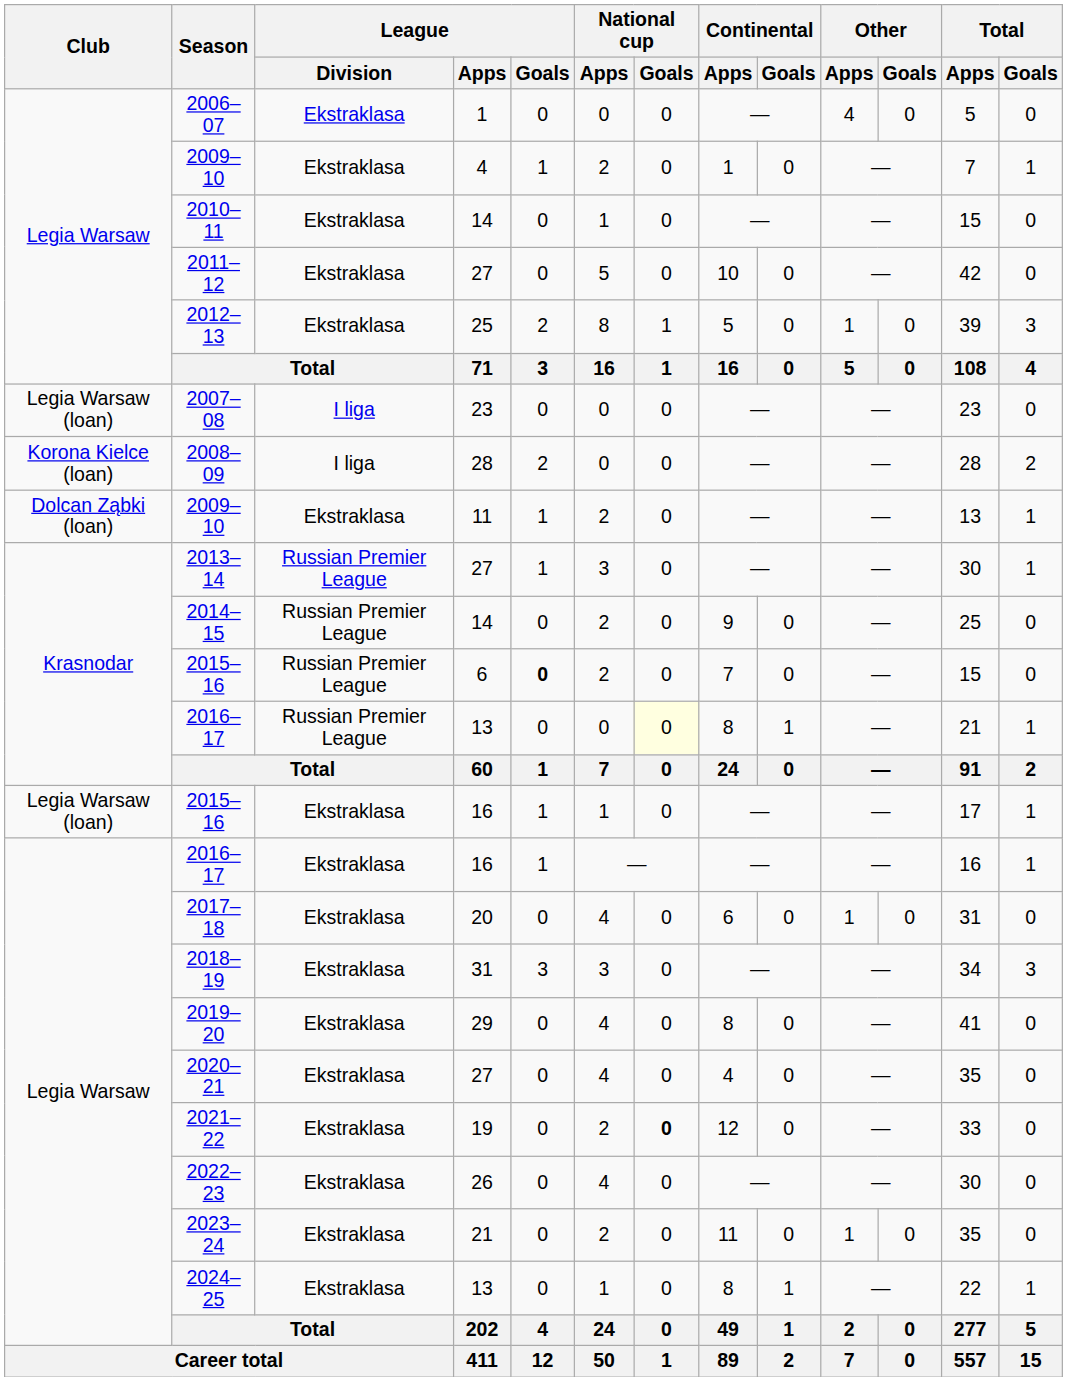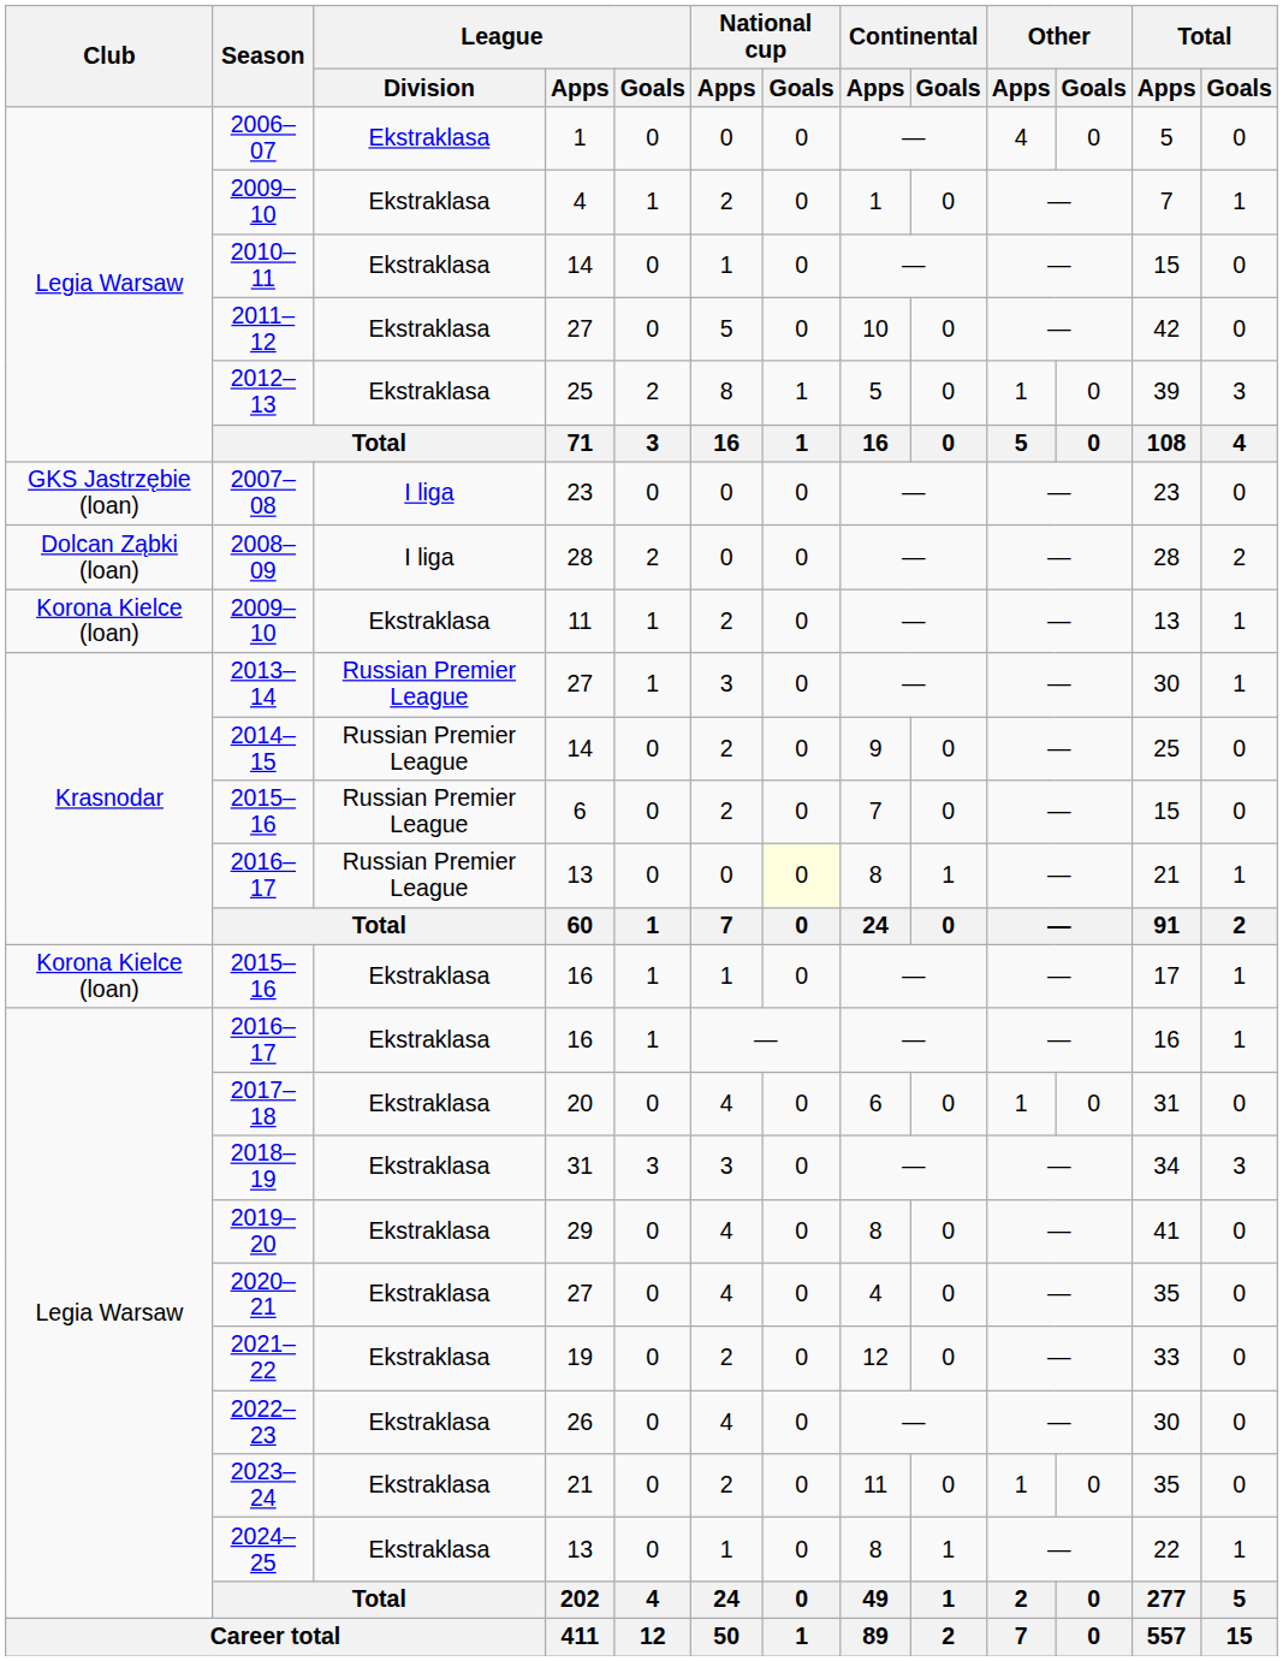2007–08 | Club: Legia Warsaw (loan) -> GKS Jastrzębie (loan)
2008–09 | Club: Korona Kielce (loan) -> Dolcan Ząbki (loan)
2009–10 / 11 | Club: Dolcan Ząbki (loan) -> Korona Kielce (loan)
2015–16 / 6 | League / Goals: bold -> normal
2015–16 / 16 | Club: Legia Warsaw (loan) -> Korona Kielce (loan)
2021–22 | National cup / Goals: bold -> normal
